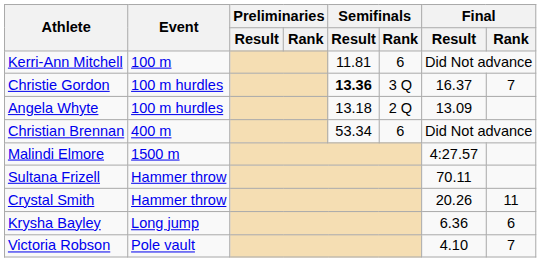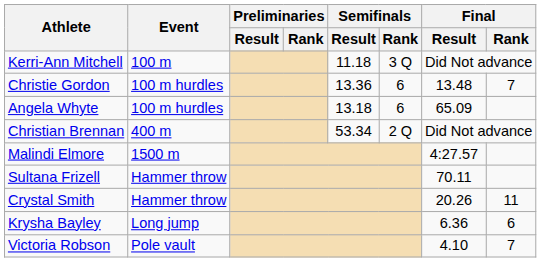Kerri-Ann Mitchell | Semifinals / Result: 11.81 -> 11.18
Kerri-Ann Mitchell | Semifinals / Rank: 6 -> 3 Q
Christie Gordon | Semifinals / Result: bold -> normal
Christie Gordon | Semifinals / Rank: 3 Q -> 6
Christie Gordon | Final / Result: 16.37 -> 13.48
Angela Whyte | Semifinals / Rank: 2 Q -> 6
Angela Whyte | Final / Result: 13.09 -> 65.09
Christian Brennan | Semifinals / Rank: 6 -> 2 Q
